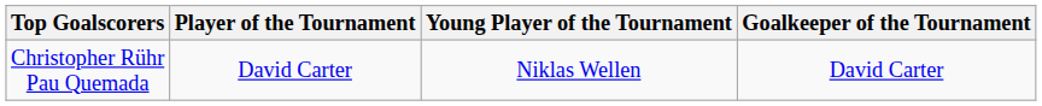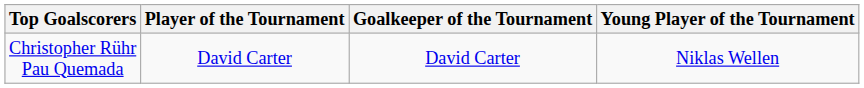columns swapped: Goalkeeper of the Tournament <-> Young Player of the Tournament
